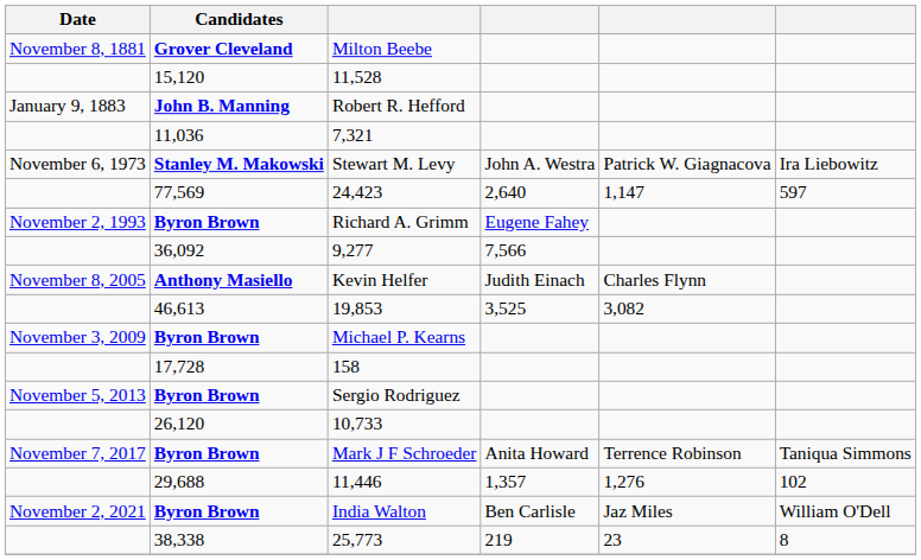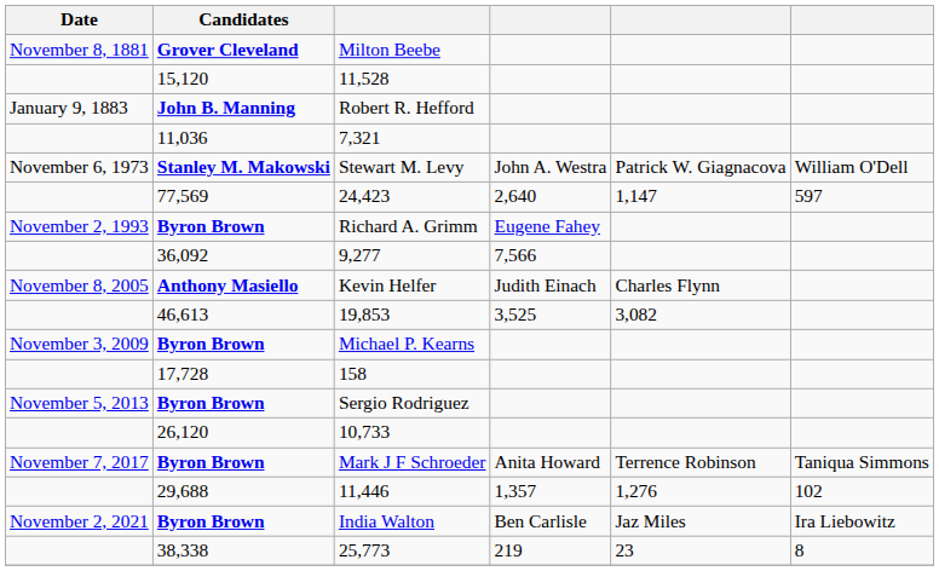Stewart M. Levy | column 6: Ira Liebowitz -> William O'Dell
India Walton | column 6: William O'Dell -> Ira Liebowitz
